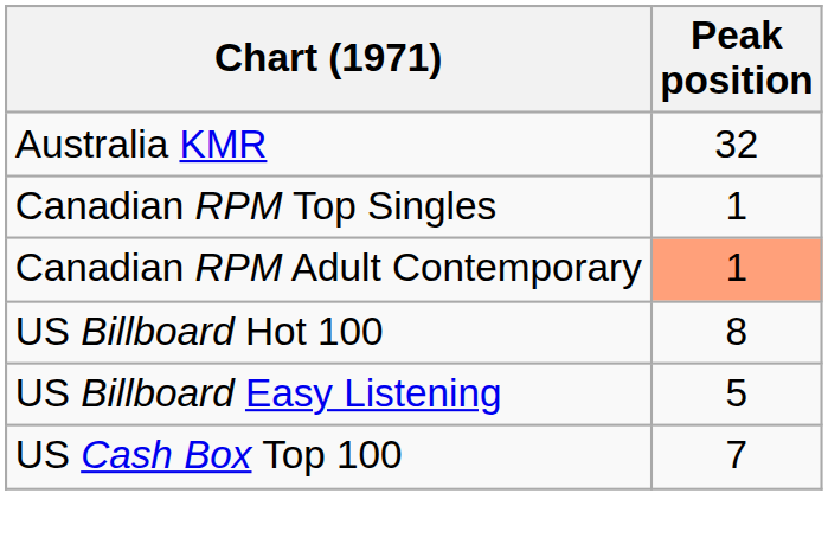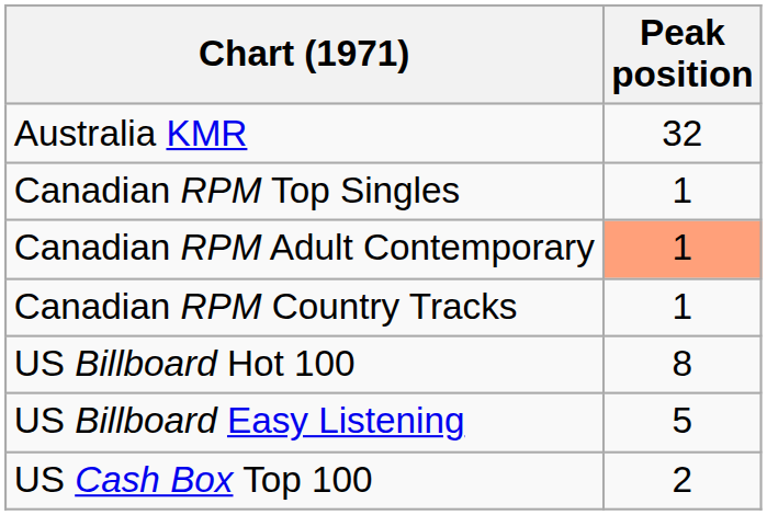+ row: Canadian RPM Country Tracks | 1
US Cash Box Top 100 | Peak position: 7 -> 2
